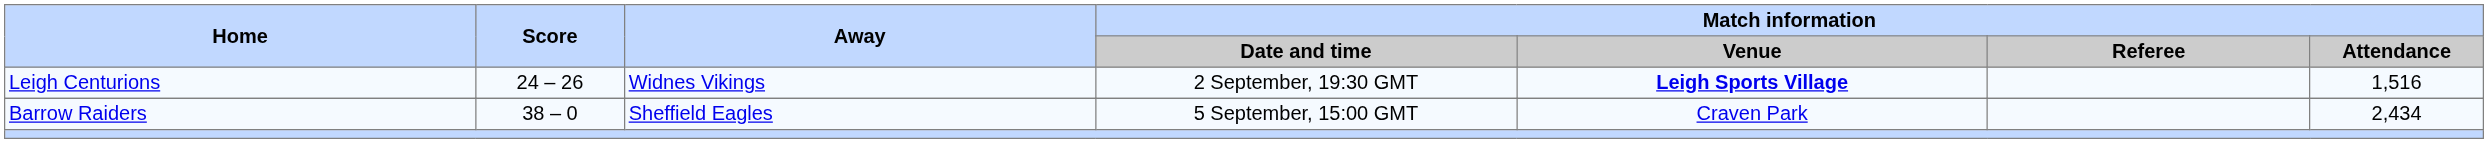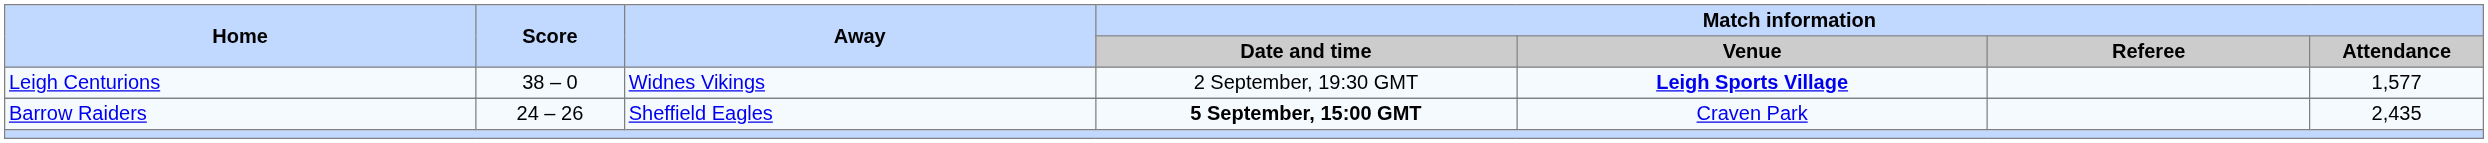Leigh Centurions | Score: 24 – 26 -> 38 – 0
Leigh Centurions | Match information / Attendance: 1,516 -> 1,577
Barrow Raiders | Score: 38 – 0 -> 24 – 26
Barrow Raiders | Match information / Date and time: normal -> bold
Barrow Raiders | Match information / Attendance: 2,434 -> 2,435
